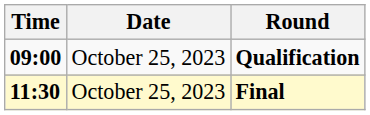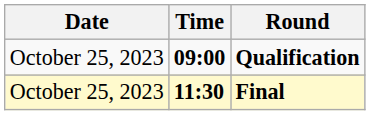columns swapped: Date <-> Time
